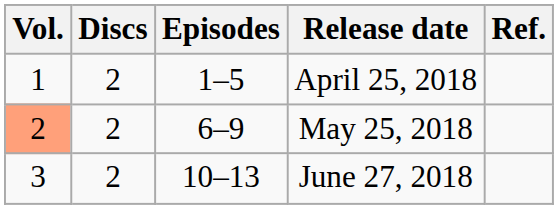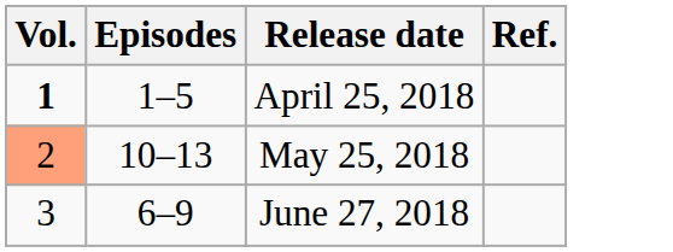- column: Discs | 2 | 2 | 2
April 25, 2018 | Vol.: normal -> bold
May 25, 2018 | Episodes: 6–9 -> 10–13
June 27, 2018 | Episodes: 10–13 -> 6–9
